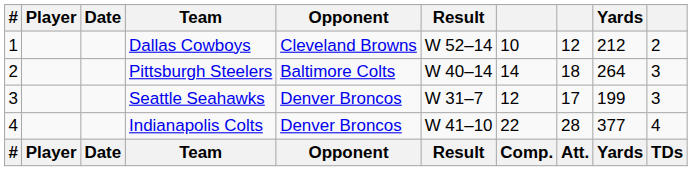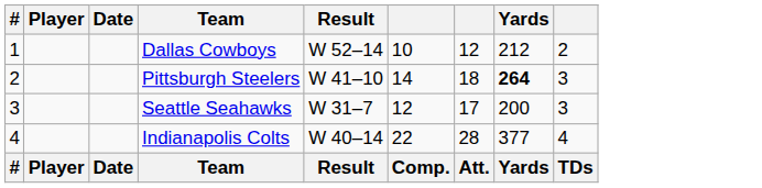- column: Opponent | Cleveland Browns | Baltimore Colts | Denver Broncos | Denver Broncos | Opponent
Pittsburgh Steelers | Result: W 40–14 -> W 41–10
Pittsburgh Steelers | Yards: normal -> bold
Seattle Seahawks | Yards: 199 -> 200
Indianapolis Colts | Result: W 41–10 -> W 40–14
